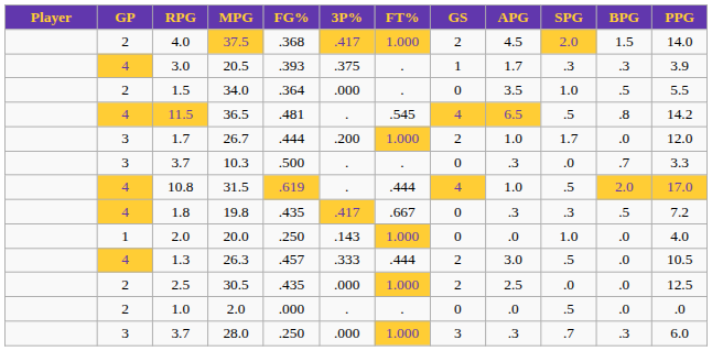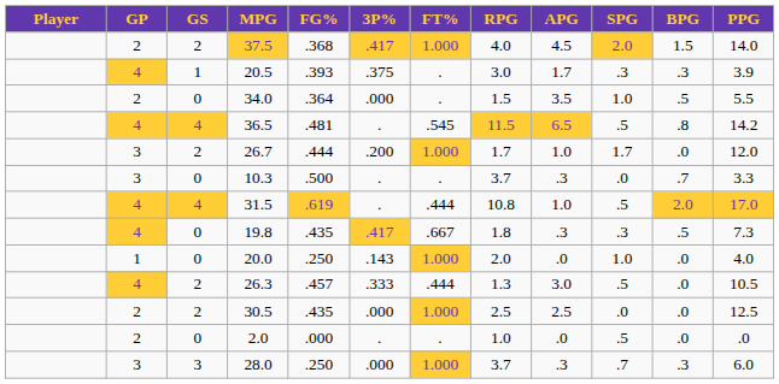columns swapped: GS <-> RPG
19.8 | PPG: 7.2 -> 7.3
